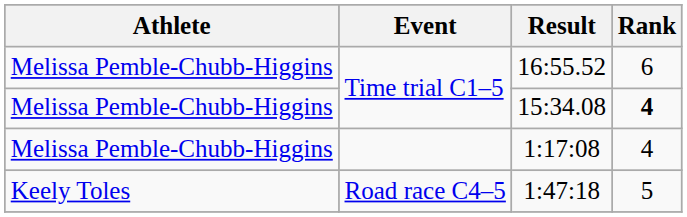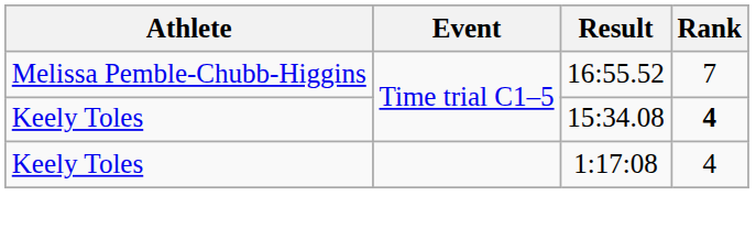16:55.52 | Rank: 6 -> 7
15:34.08 | Athlete: Melissa Pemble-Chubb-Higgins -> Keely Toles
1:17:08 | Athlete: Melissa Pemble-Chubb-Higgins -> Keely Toles
- row: Keely Toles | Road race C4–5 | 1:47:18 | 5
